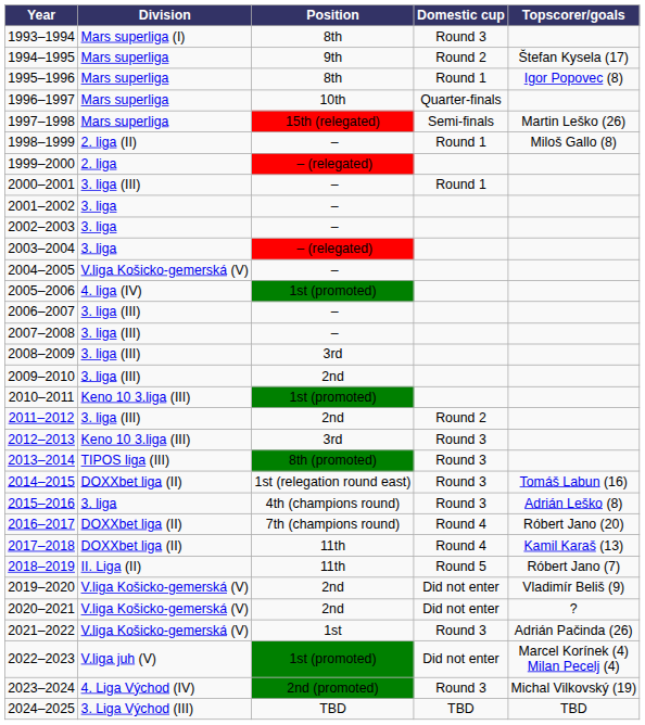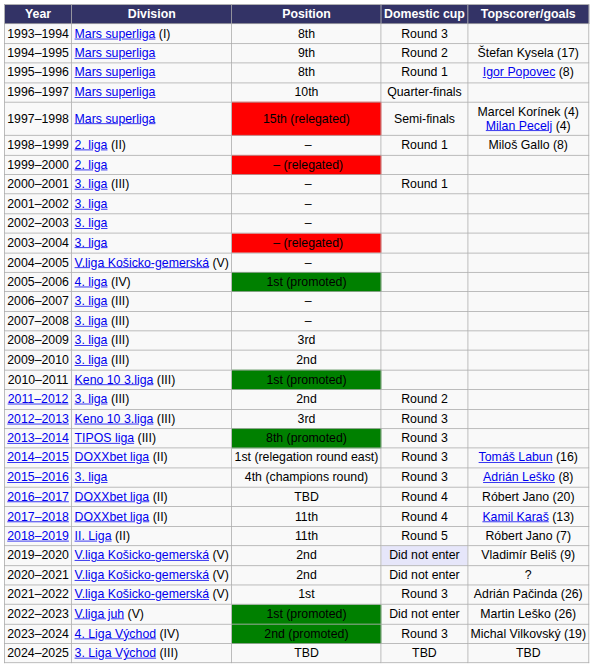1997–1998 | Topscorer/goals: Martin Leško (26) -> Marcel Korínek (4) Milan Pecelj (4)
2016–2017 | Position: 7th (champions round) -> TBD
2019–2020 | Domestic cup: no background -> lavender background
2022–2023 | Topscorer/goals: Marcel Korínek (4) Milan Pecelj (4) -> Martin Leško (26)
